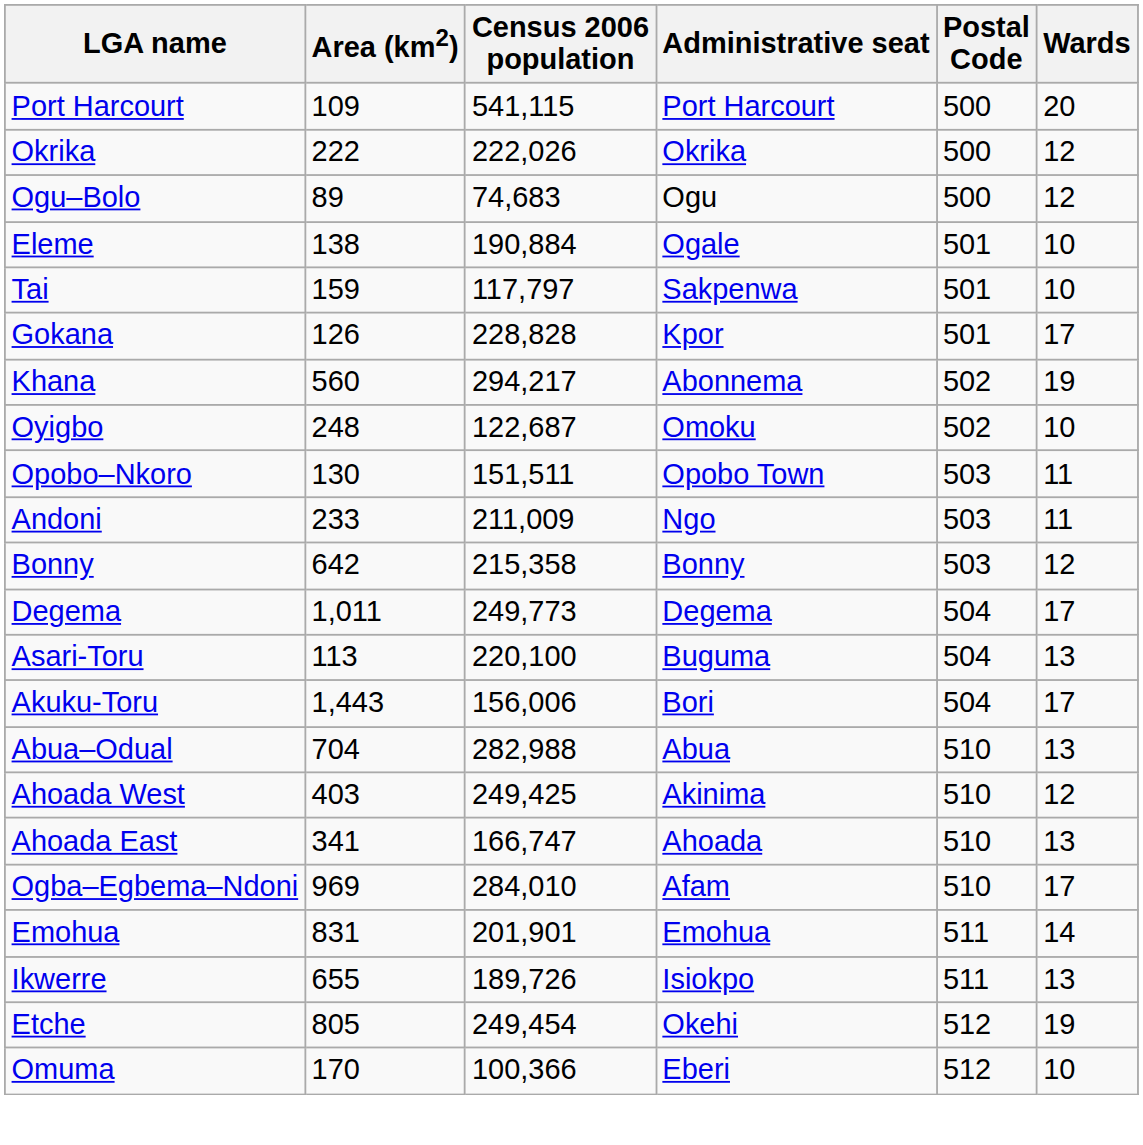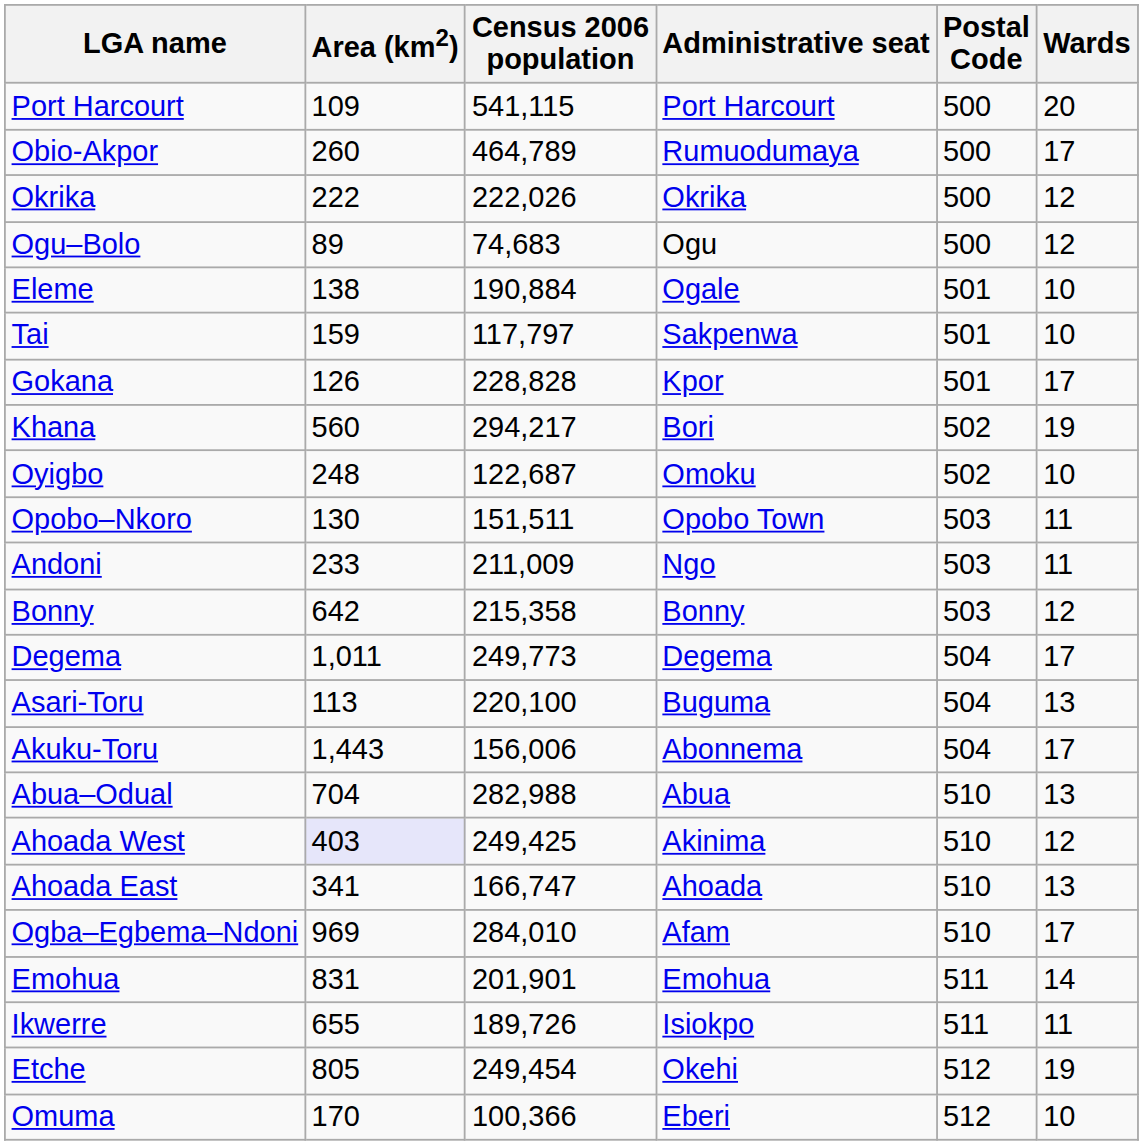+ row: Obio-Akpor | 260 | 464,789 | Rumuodumaya | 500 | 17
Khana | Administrative seat: Abonnema -> Bori
Akuku-Toru | Administrative seat: Bori -> Abonnema
Ahoada West | Area (km2): no background -> lavender background
Ikwerre | Wards: 13 -> 11
